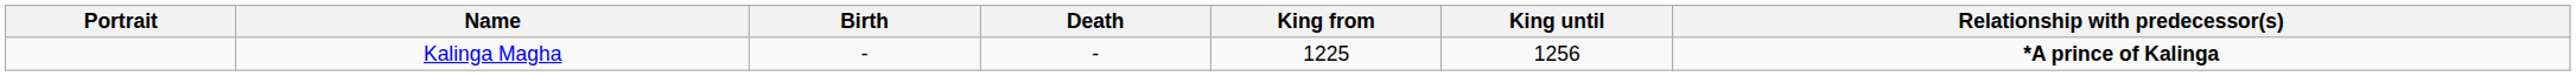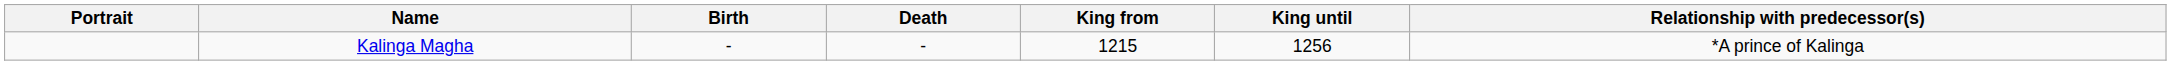Kalinga Magha | King from: 1225 -> 1215
Kalinga Magha | Relationship with predecessor(s): bold -> normal
